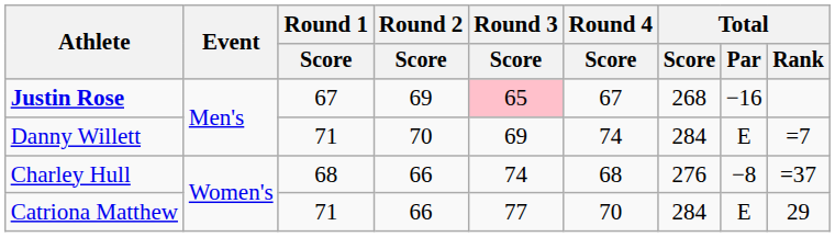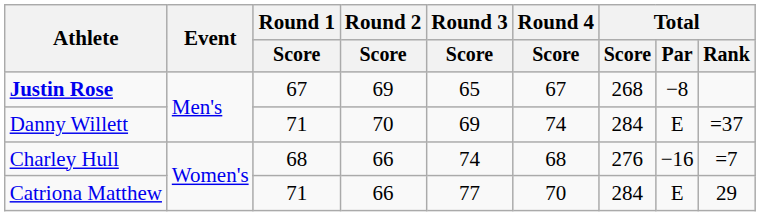Justin Rose | Round 3 / Score: pink background -> no background
Justin Rose | Total / Par: −16 -> −8
Danny Willett | Total / Rank: =7 -> =37
Charley Hull | Total / Par: −8 -> −16
Charley Hull | Total / Rank: =37 -> =7
